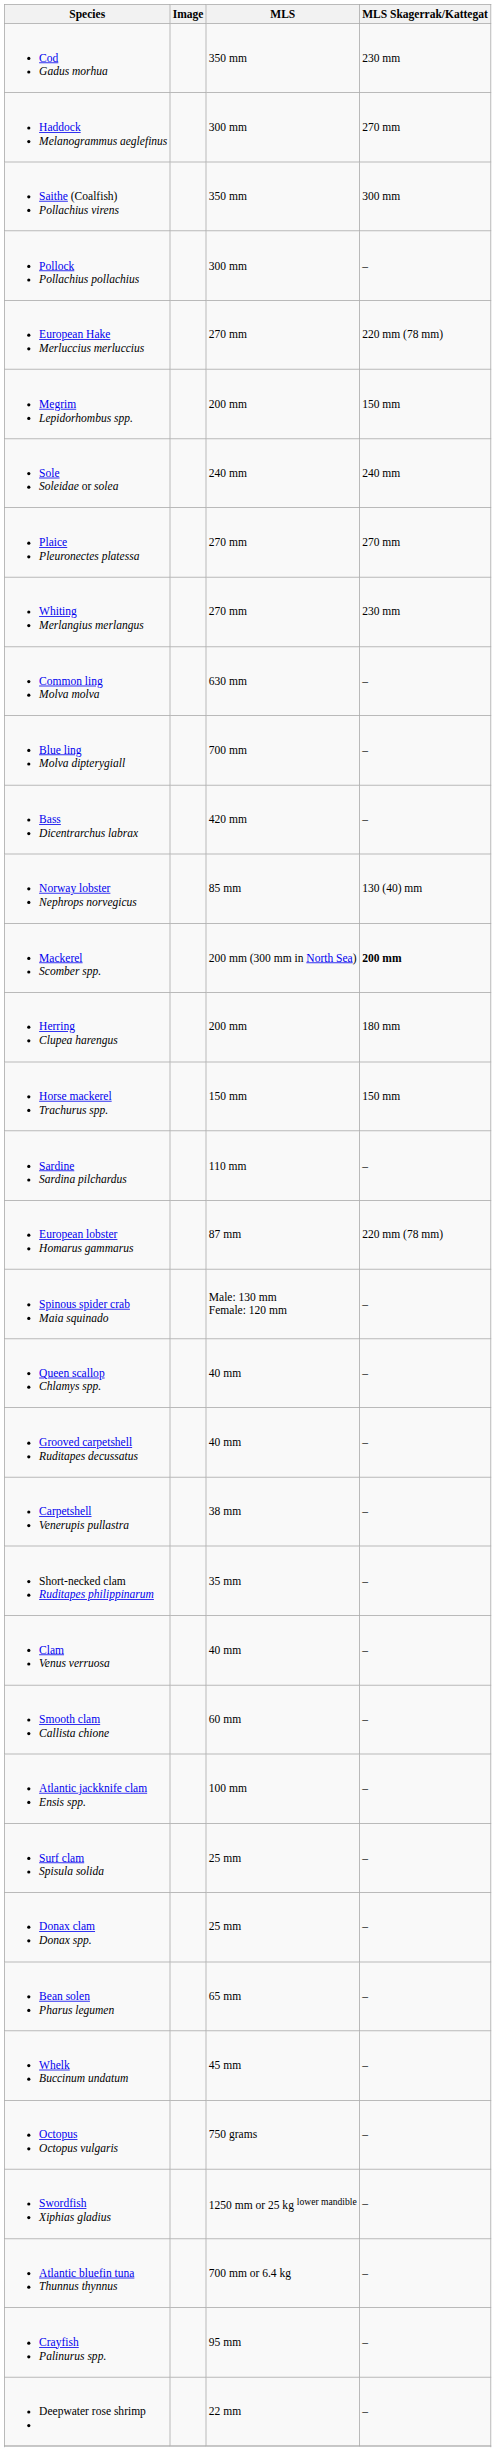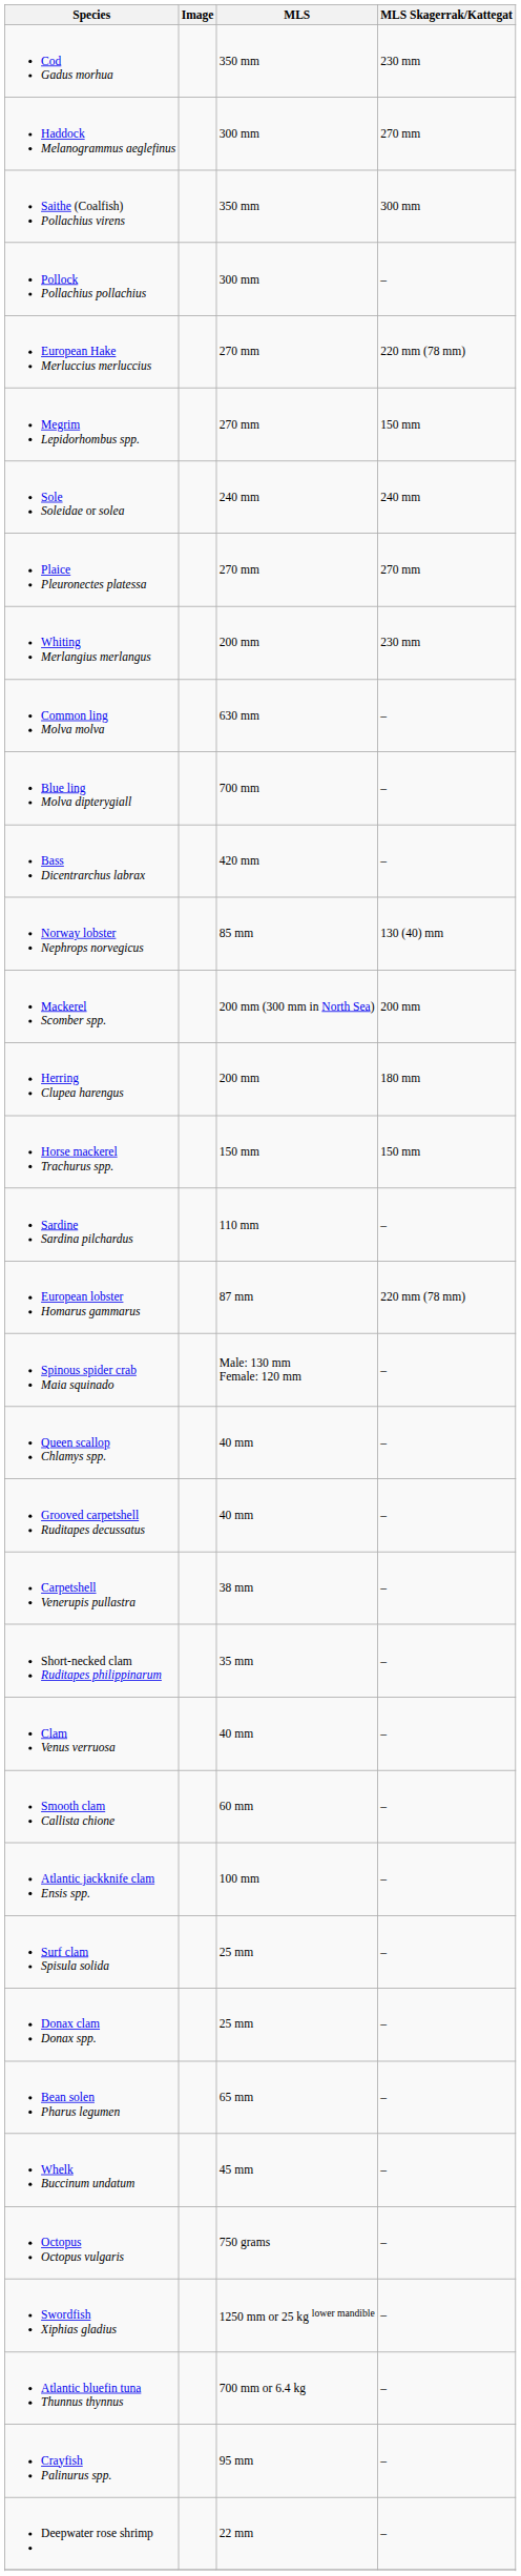Megrim Lepidorhombus spp. | MLS: 200 mm -> 270 mm
Whiting Merlangius merlangus | MLS: 270 mm -> 200 mm
Mackerel Scomber spp. | MLS Skagerrak/Kattegat: bold -> normal
